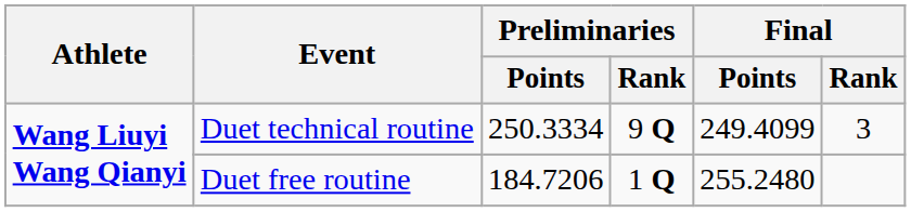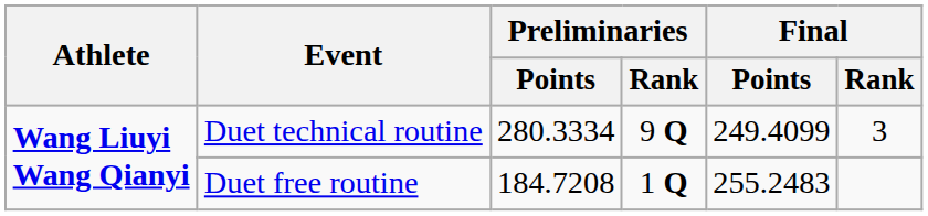Duet technical routine | Preliminaries / Points: 250.3334 -> 280.3334
Duet free routine | Preliminaries / Points: 184.7206 -> 184.7208
Duet free routine | Final / Points: 255.2480 -> 255.2483
